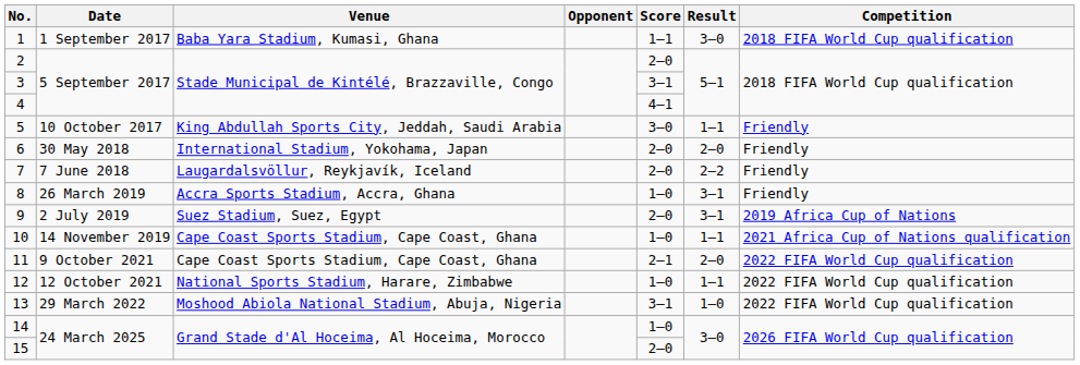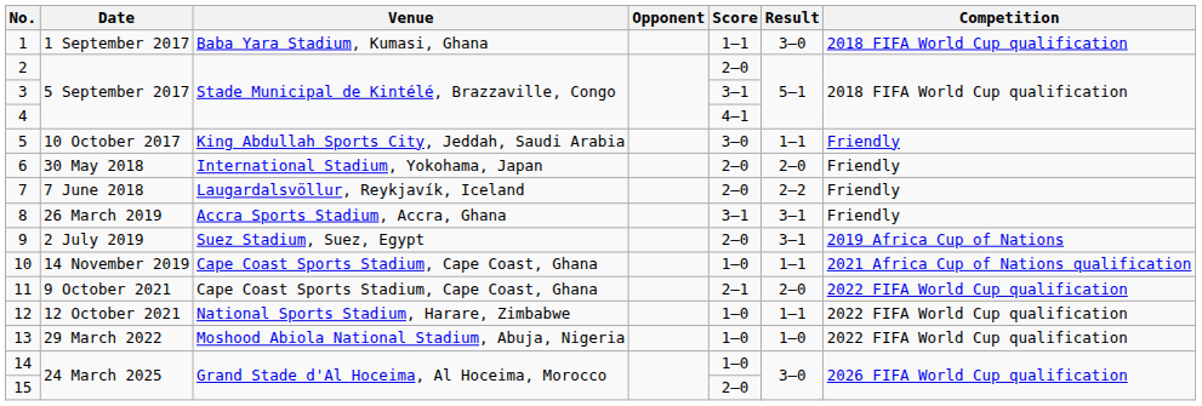8 | Score: 1–0 -> 3–1
13 | Score: 3–1 -> 1–0
